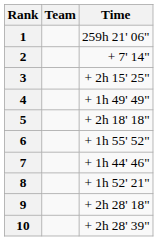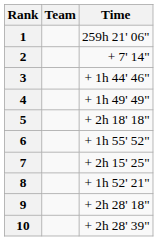3 | Time: + 2h 15' 25" -> + 1h 44' 46"
7 | Time: + 1h 44' 46" -> + 2h 15' 25"
